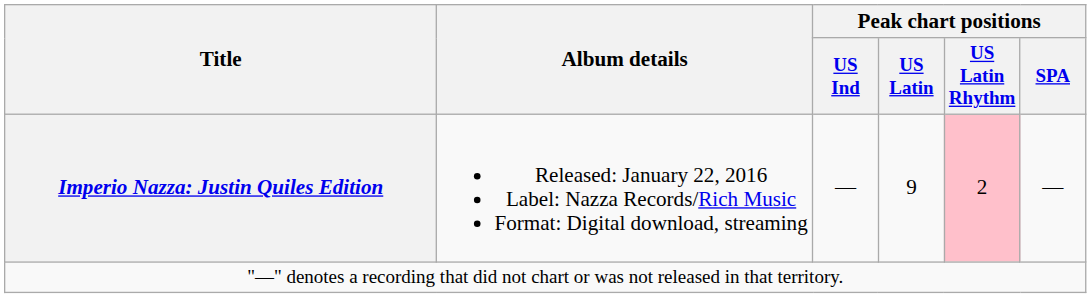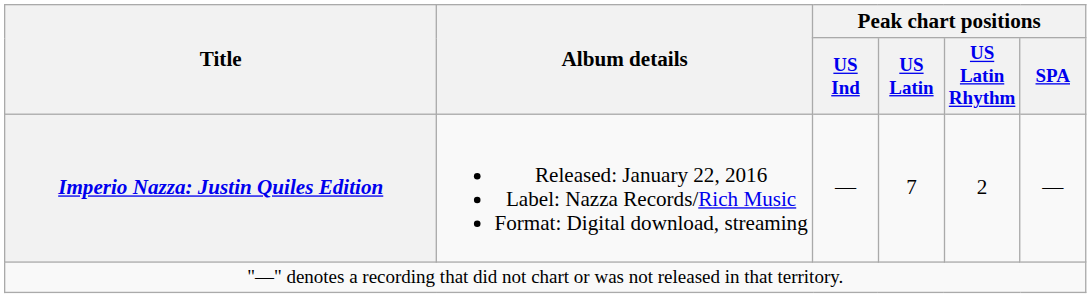Imperio Nazza: Justin Quiles Edition | Peak chart positions / US Latin: 9 -> 7
Imperio Nazza: Justin Quiles Edition | Peak chart positions / US Latin Rhythm: pink background -> no background
